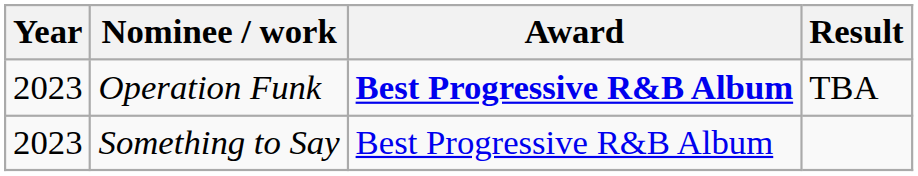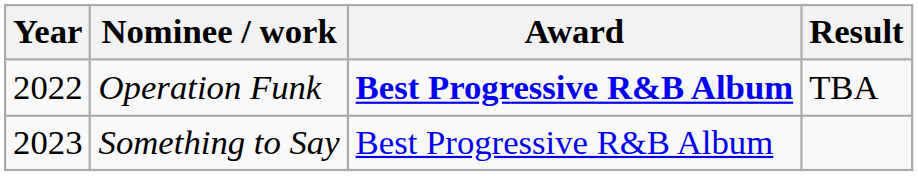Operation Funk | Year: 2023 -> 2022
